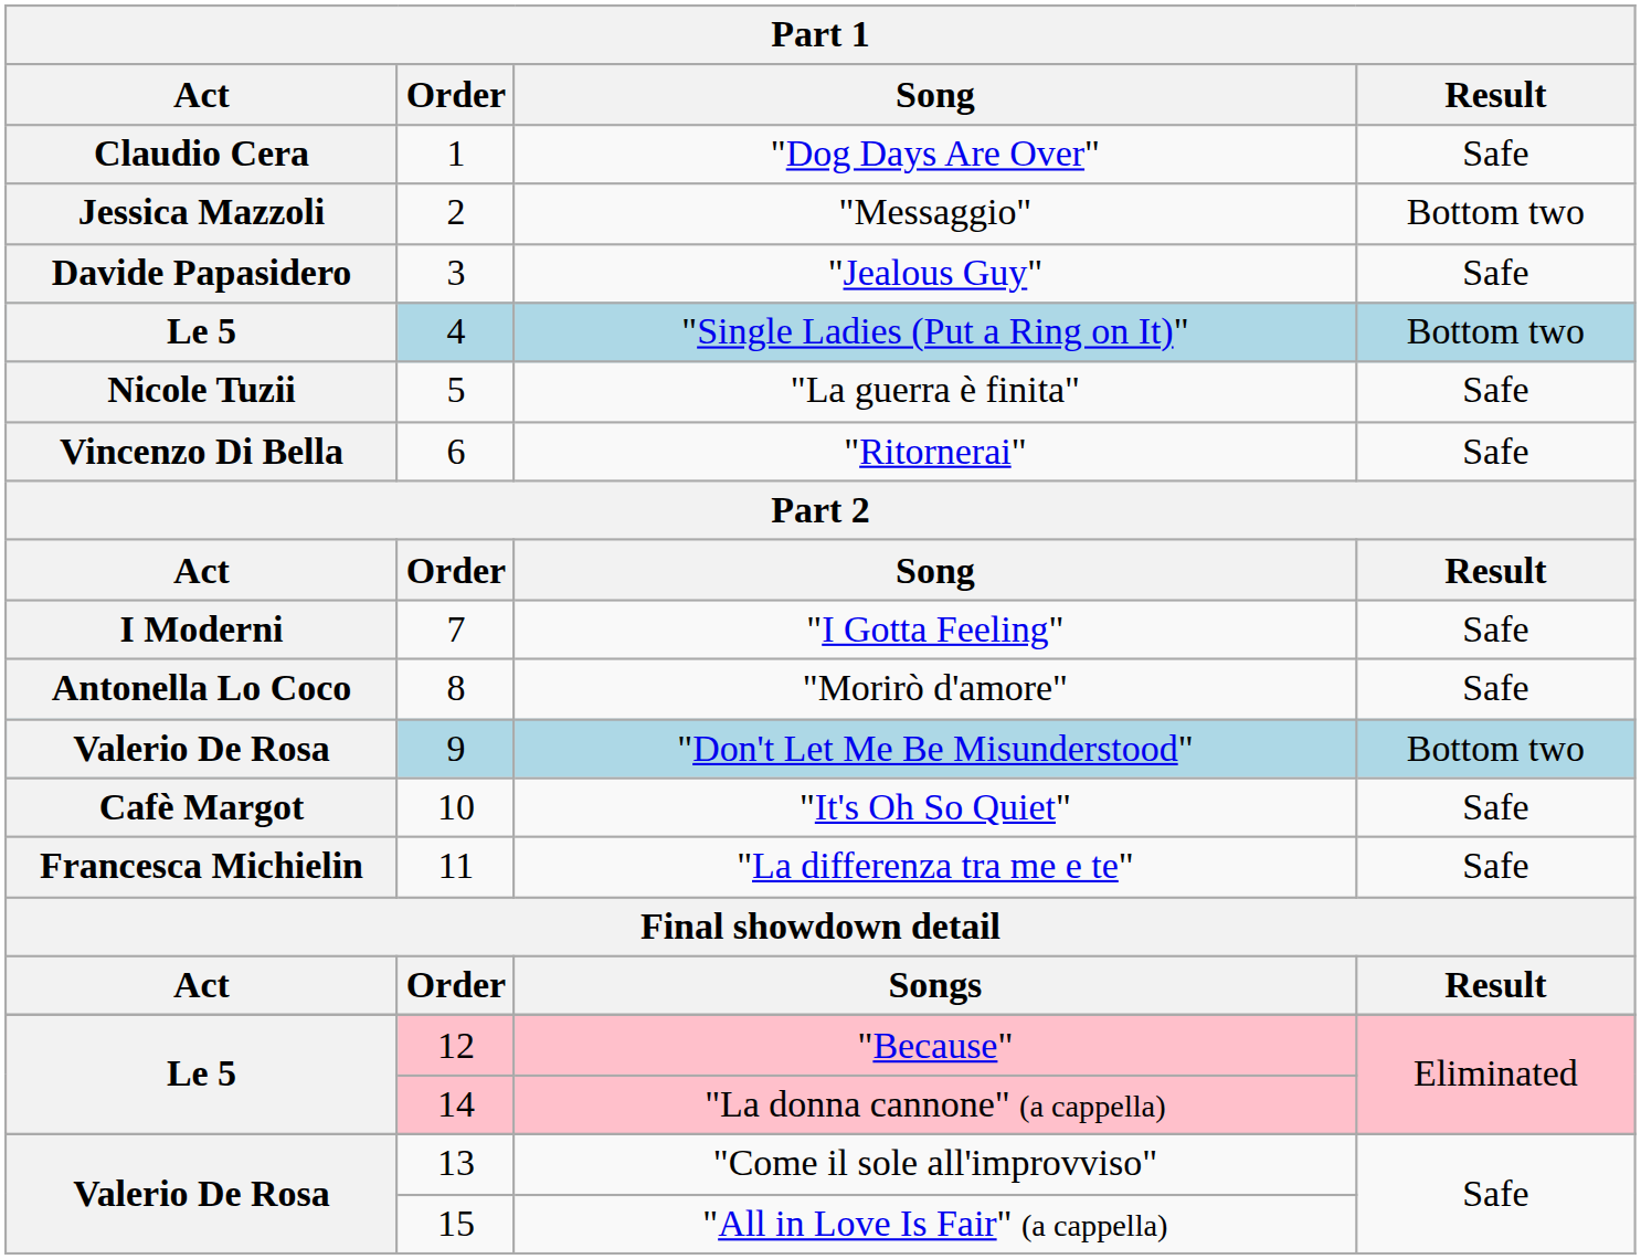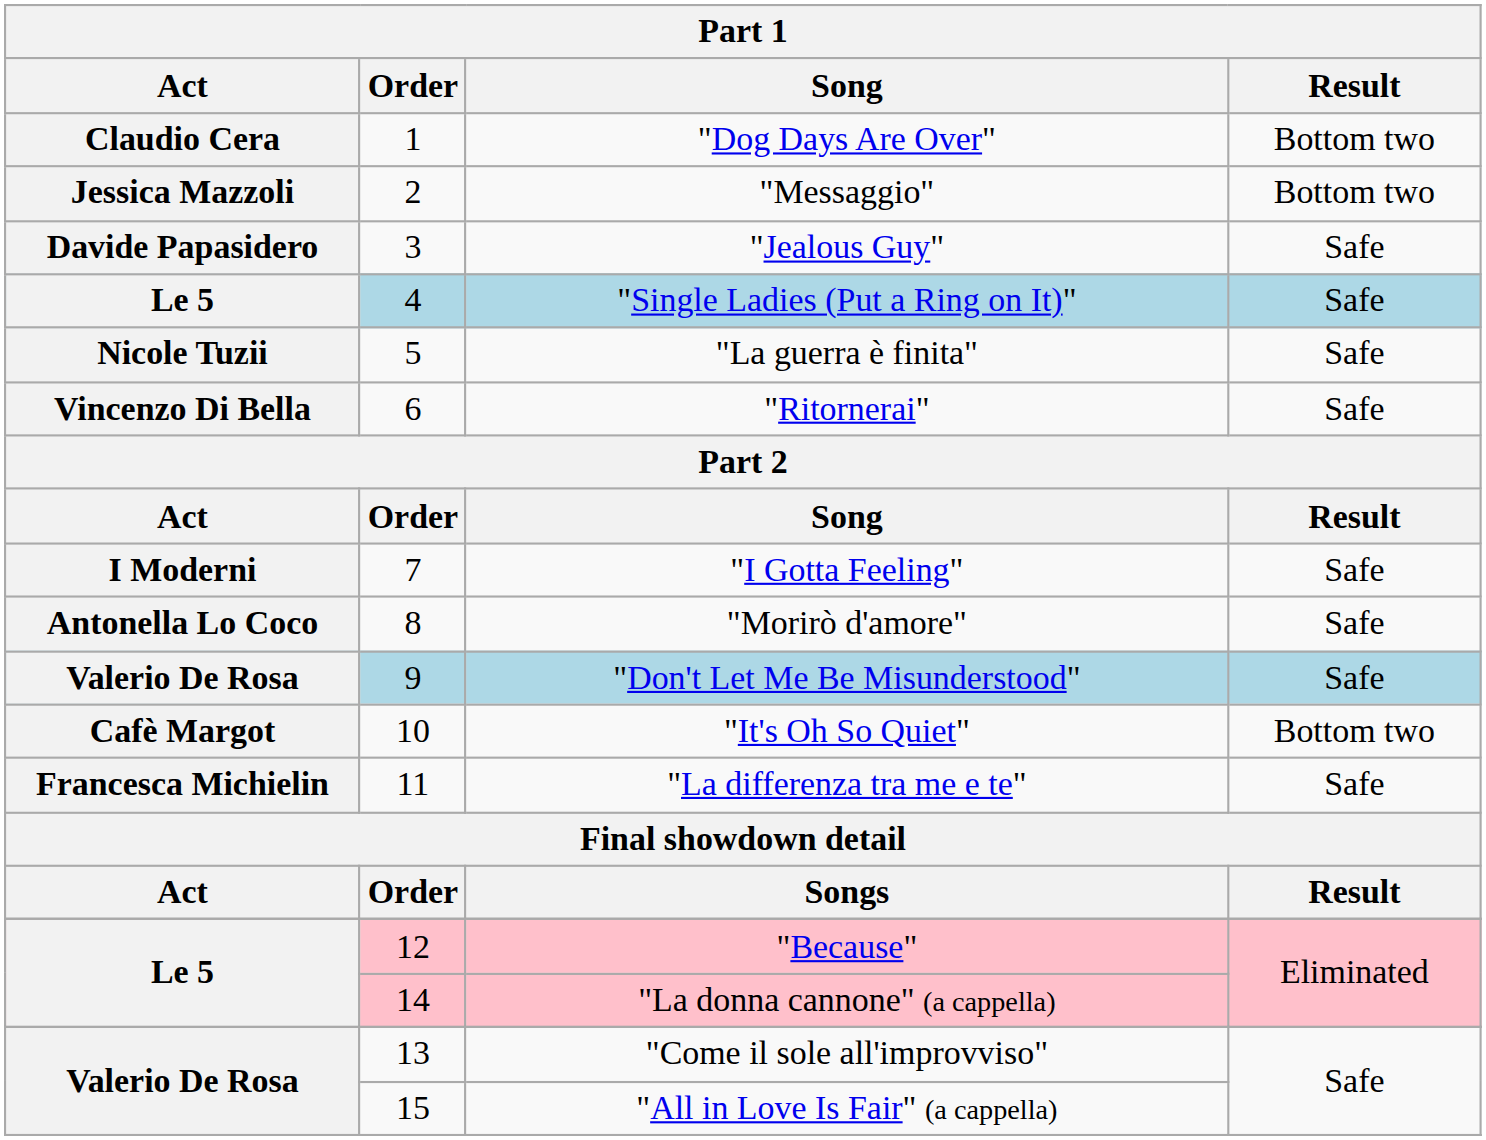"Dog Days Are Over" | Result: Safe -> Bottom two
"Single Ladies (Put a Ring on It)" | Result: Bottom two -> Safe
"Don't Let Me Be Misunderstood" | Result: Bottom two -> Safe
"It's Oh So Quiet" | Result: Safe -> Bottom two
